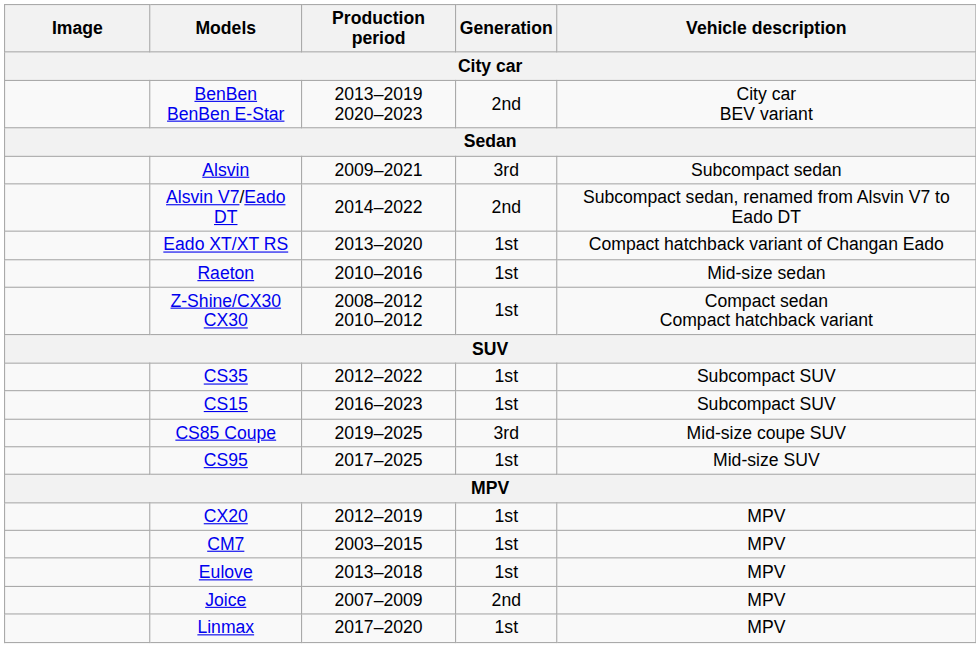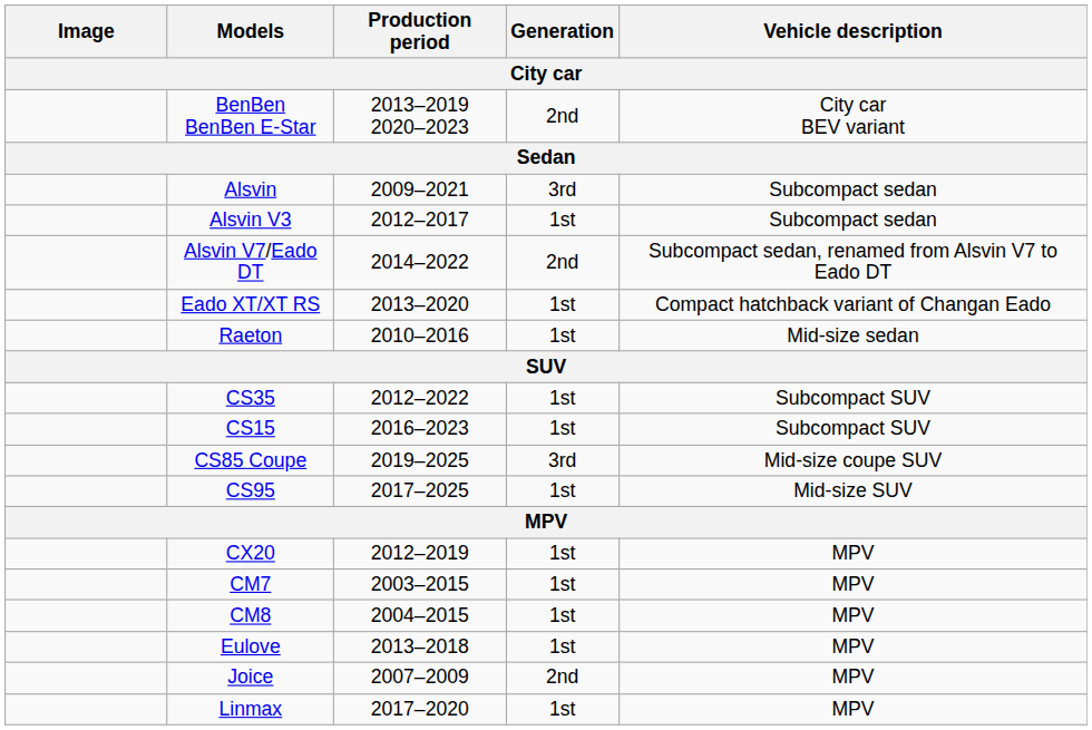+ row: Alsvin V3 | 2012–2017 | 1st | Subcompact sedan
- row: Z-Shine/CX30 CX30 | 2008–2012 2010–2012 | 1st | Compact sedan Compact hatchback variant
+ row: CM8 | 2004–2015 | 1st | MPV
